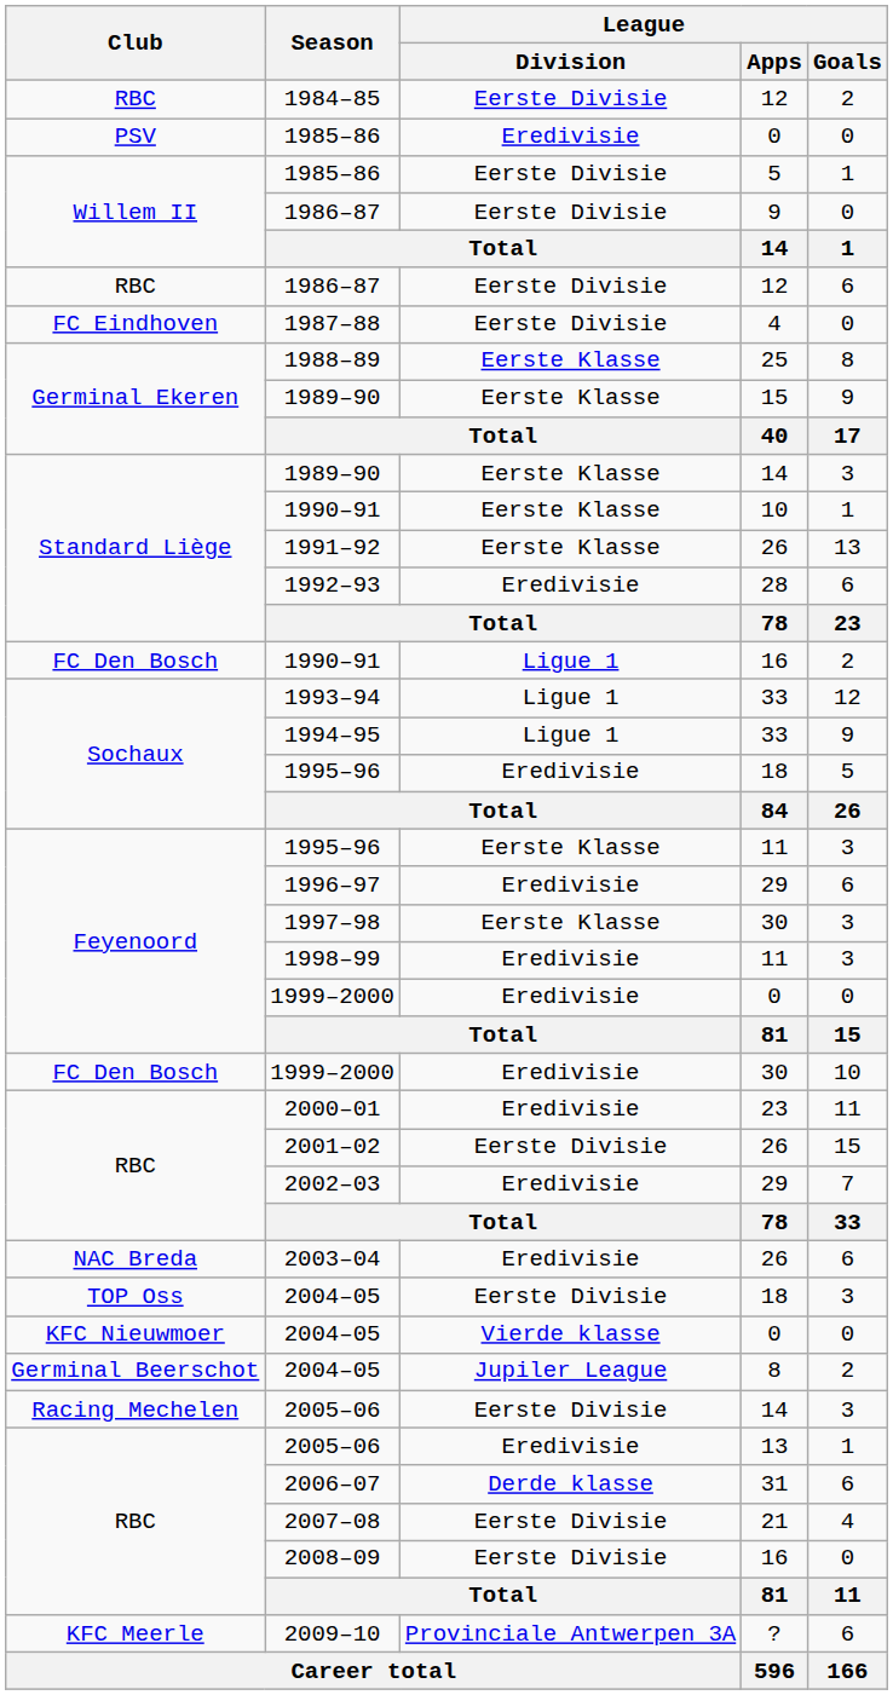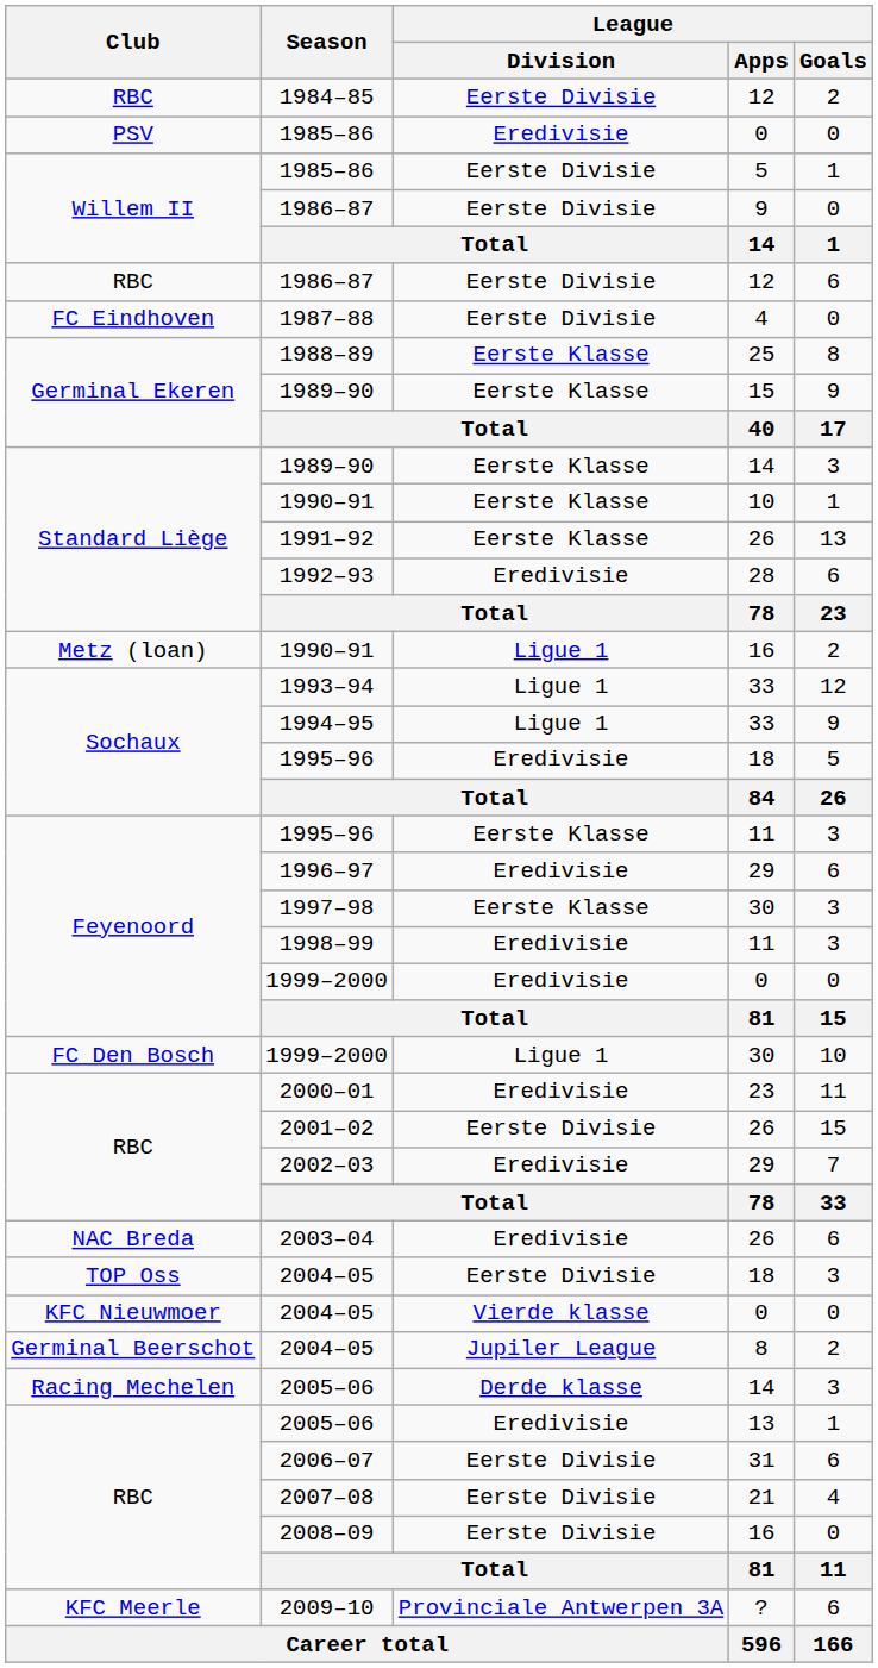1990–91 / 16 | Club: FC Den Bosch -> Metz (loan)
1999–2000 / 30 | League / Division: Eredivisie -> Ligue 1
2005–06 / 14 | League / Division: Eerste Divisie -> Derde klasse
2006–07 | League / Division: Derde klasse -> Eerste Divisie
